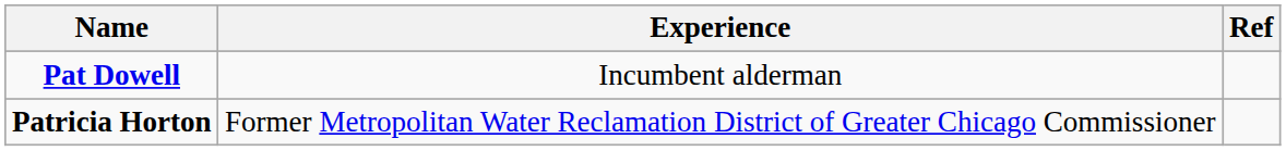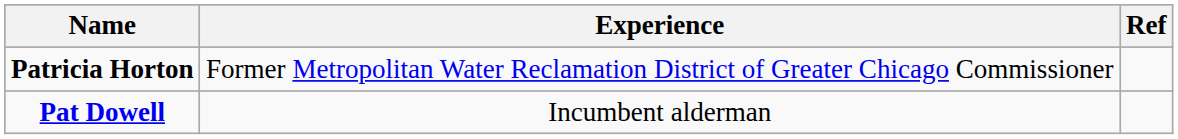rows swapped: Pat Dowell <-> Patricia Horton
